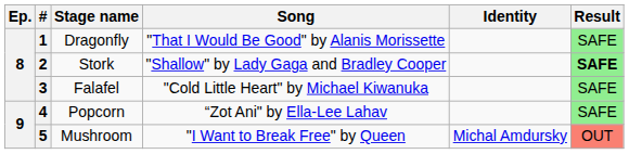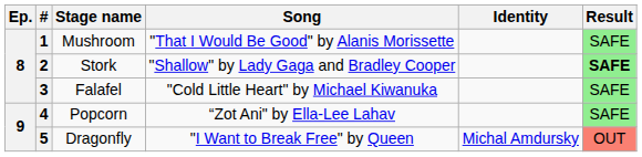1 | Stage name: Dragonfly -> Mushroom
5 | Stage name: Mushroom -> Dragonfly
